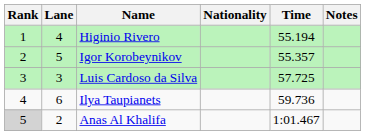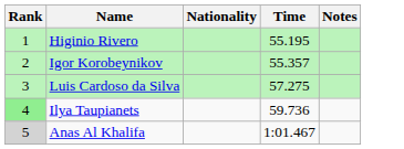- column: Lane | 4 | 5 | 3 | 6 | 2
Higinio Rivero | Time: 55.194 -> 55.195
Luis Cardoso da Silva | Time: 57.725 -> 57.275
Ilya Taupianets | Rank: no background -> lightgreen background
